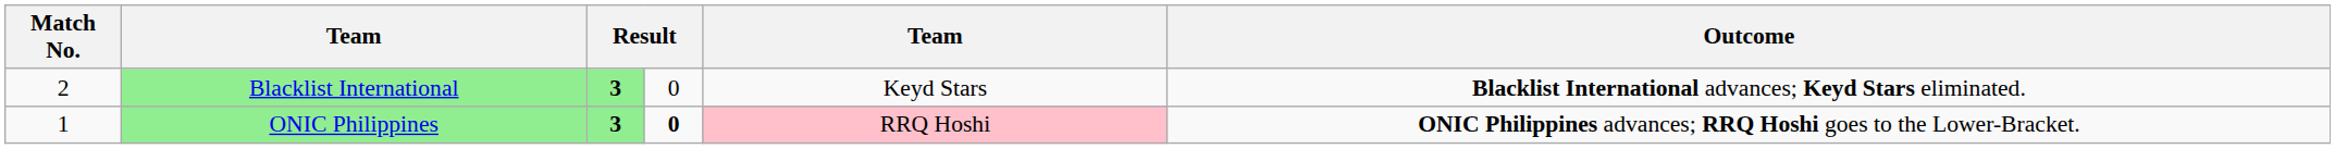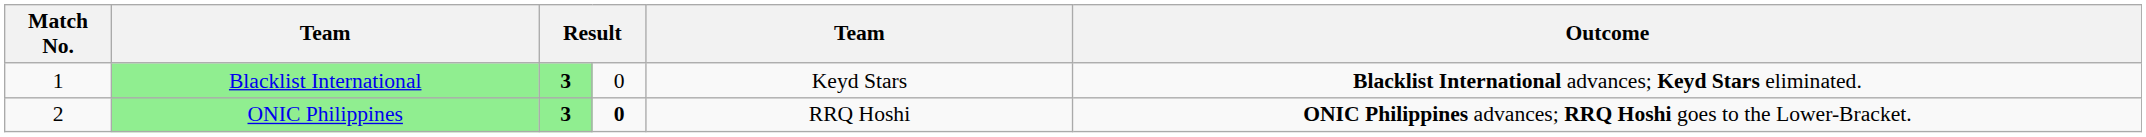Blacklist International | Match No.: 2 -> 1
ONIC Philippines | Match No.: 1 -> 2
ONIC Philippines | column 5: pink background -> no background
